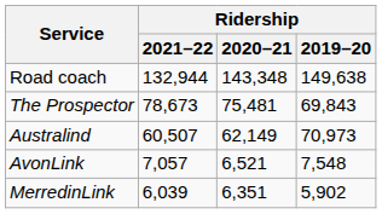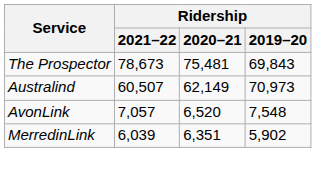- row: Road coach | 132,944 | 143,348 | 149,638
AvonLink | Ridership / 2020–21: 6,521 -> 6,520
